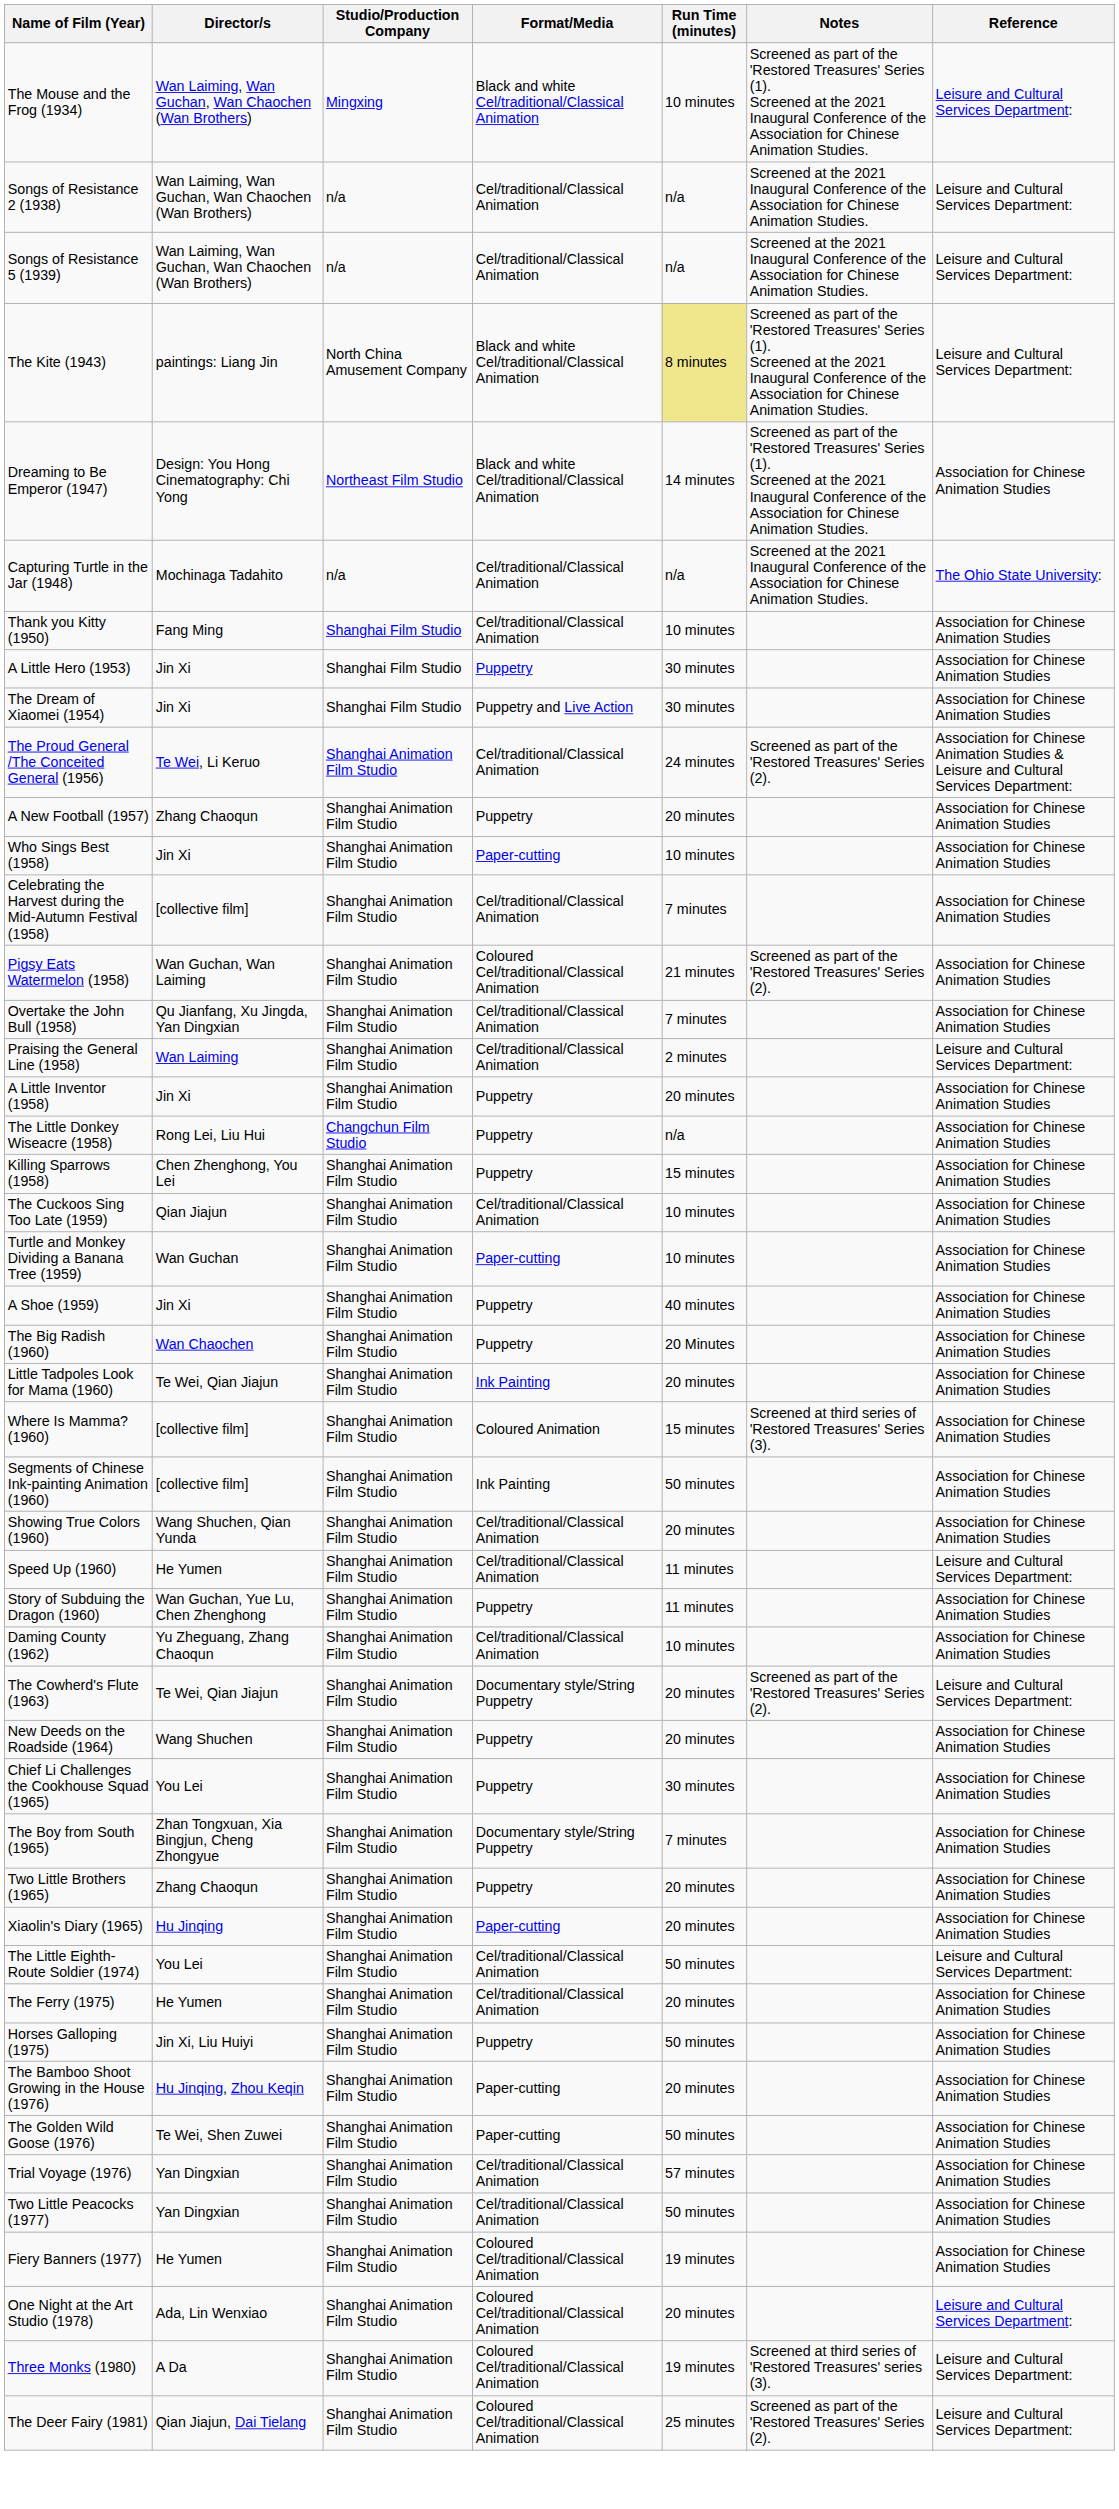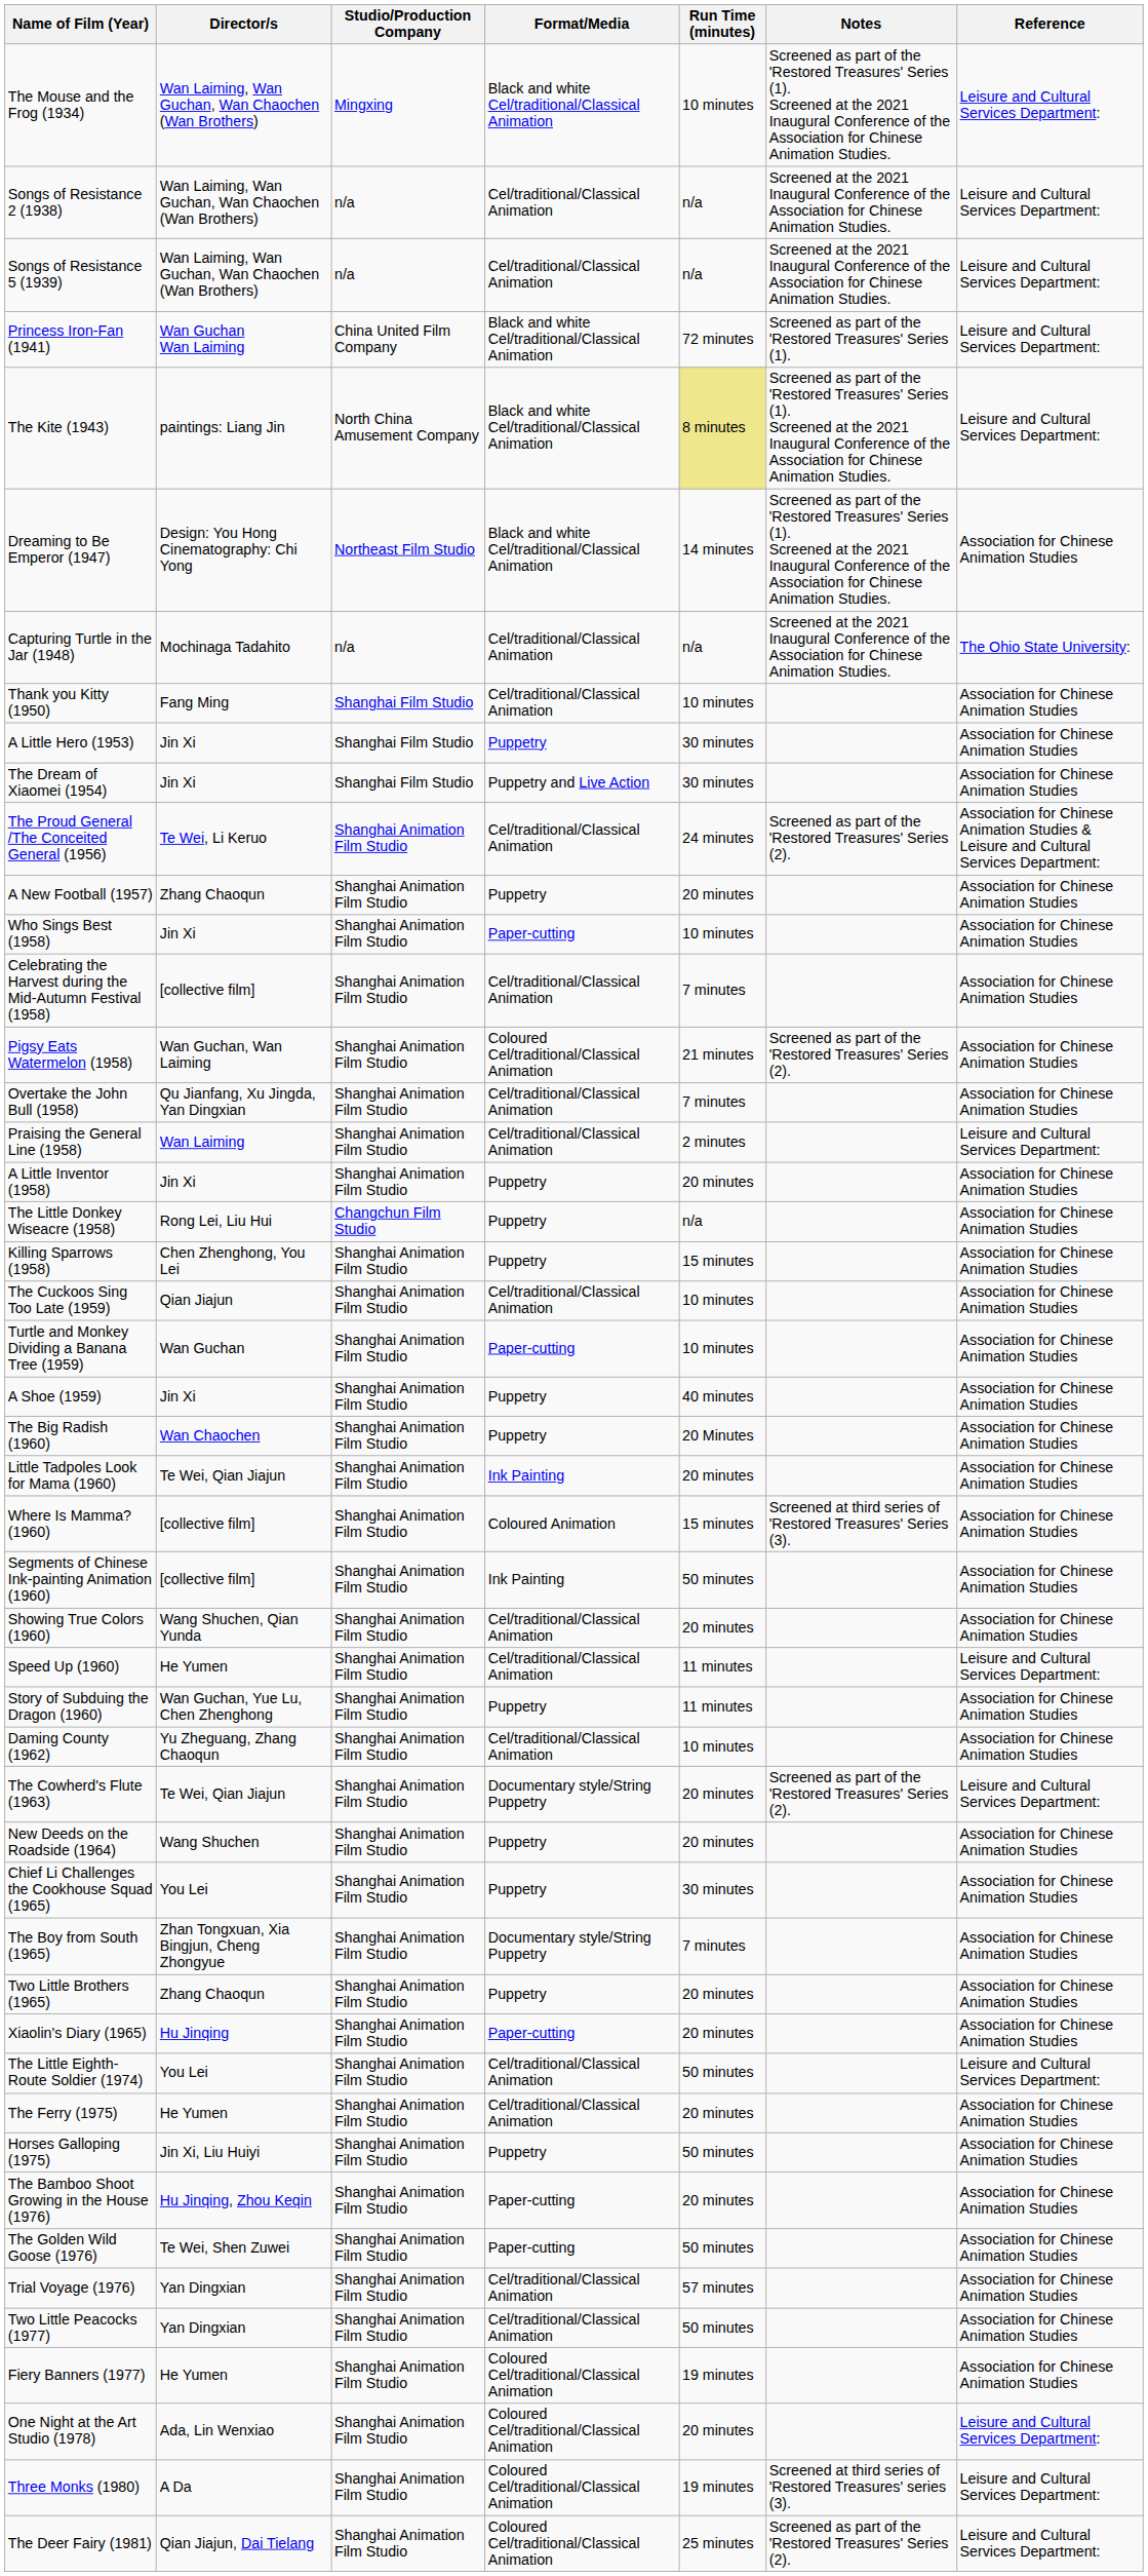+ row: Princess Iron-Fan (1941) | Wan Guchan Wan Laiming | China United Film Company | Black and white Cel/traditional/Classical Animation | 72 minutes | Screened as part of the 'Restored Treasures' Series (1). | Leisure and Cultural Services Department:
